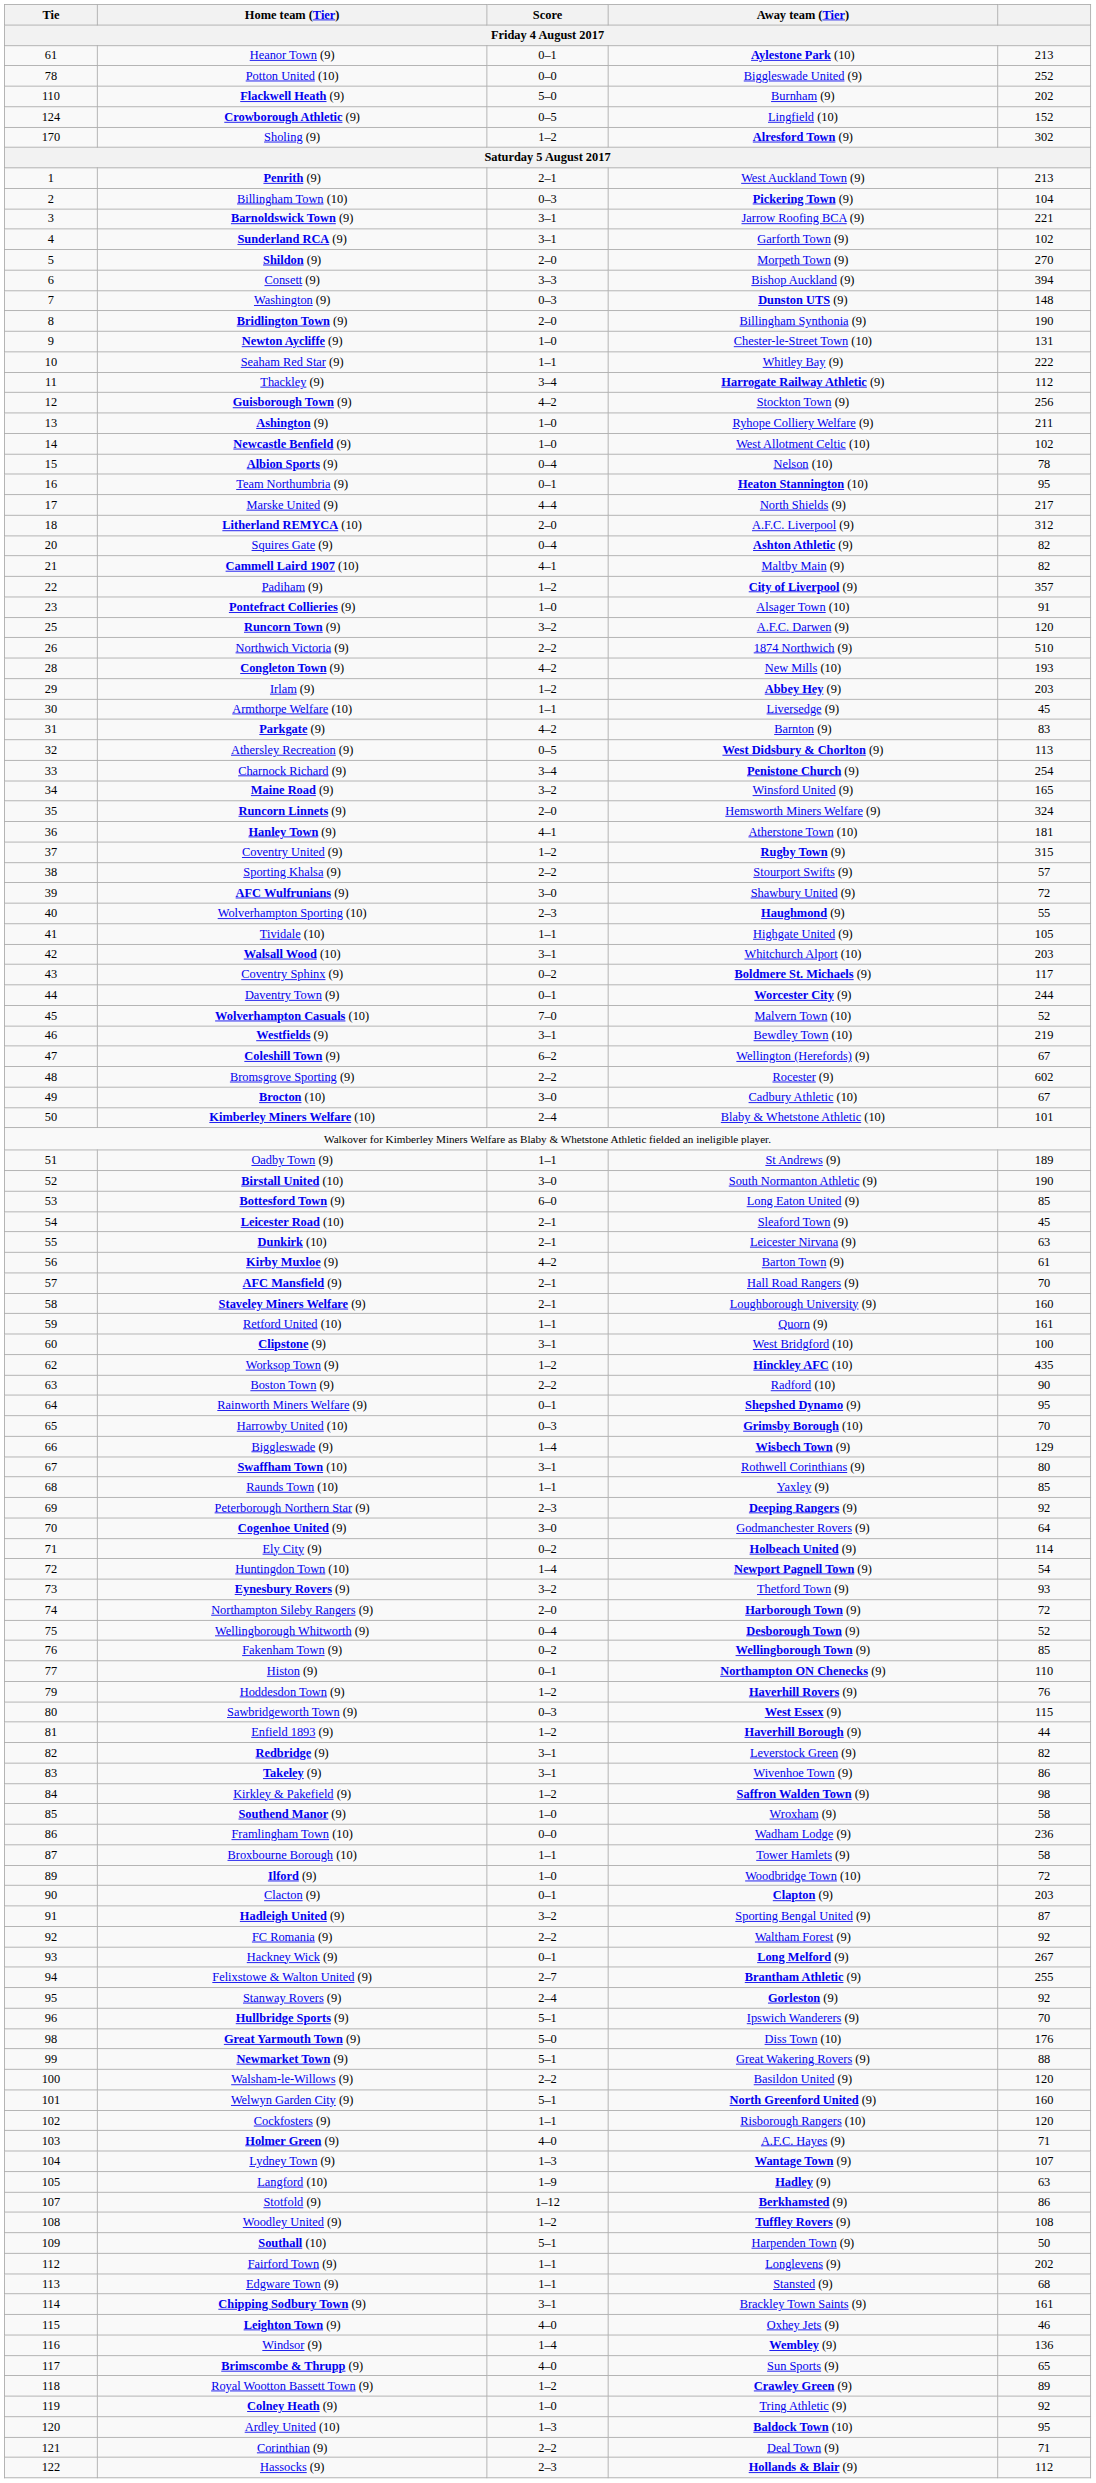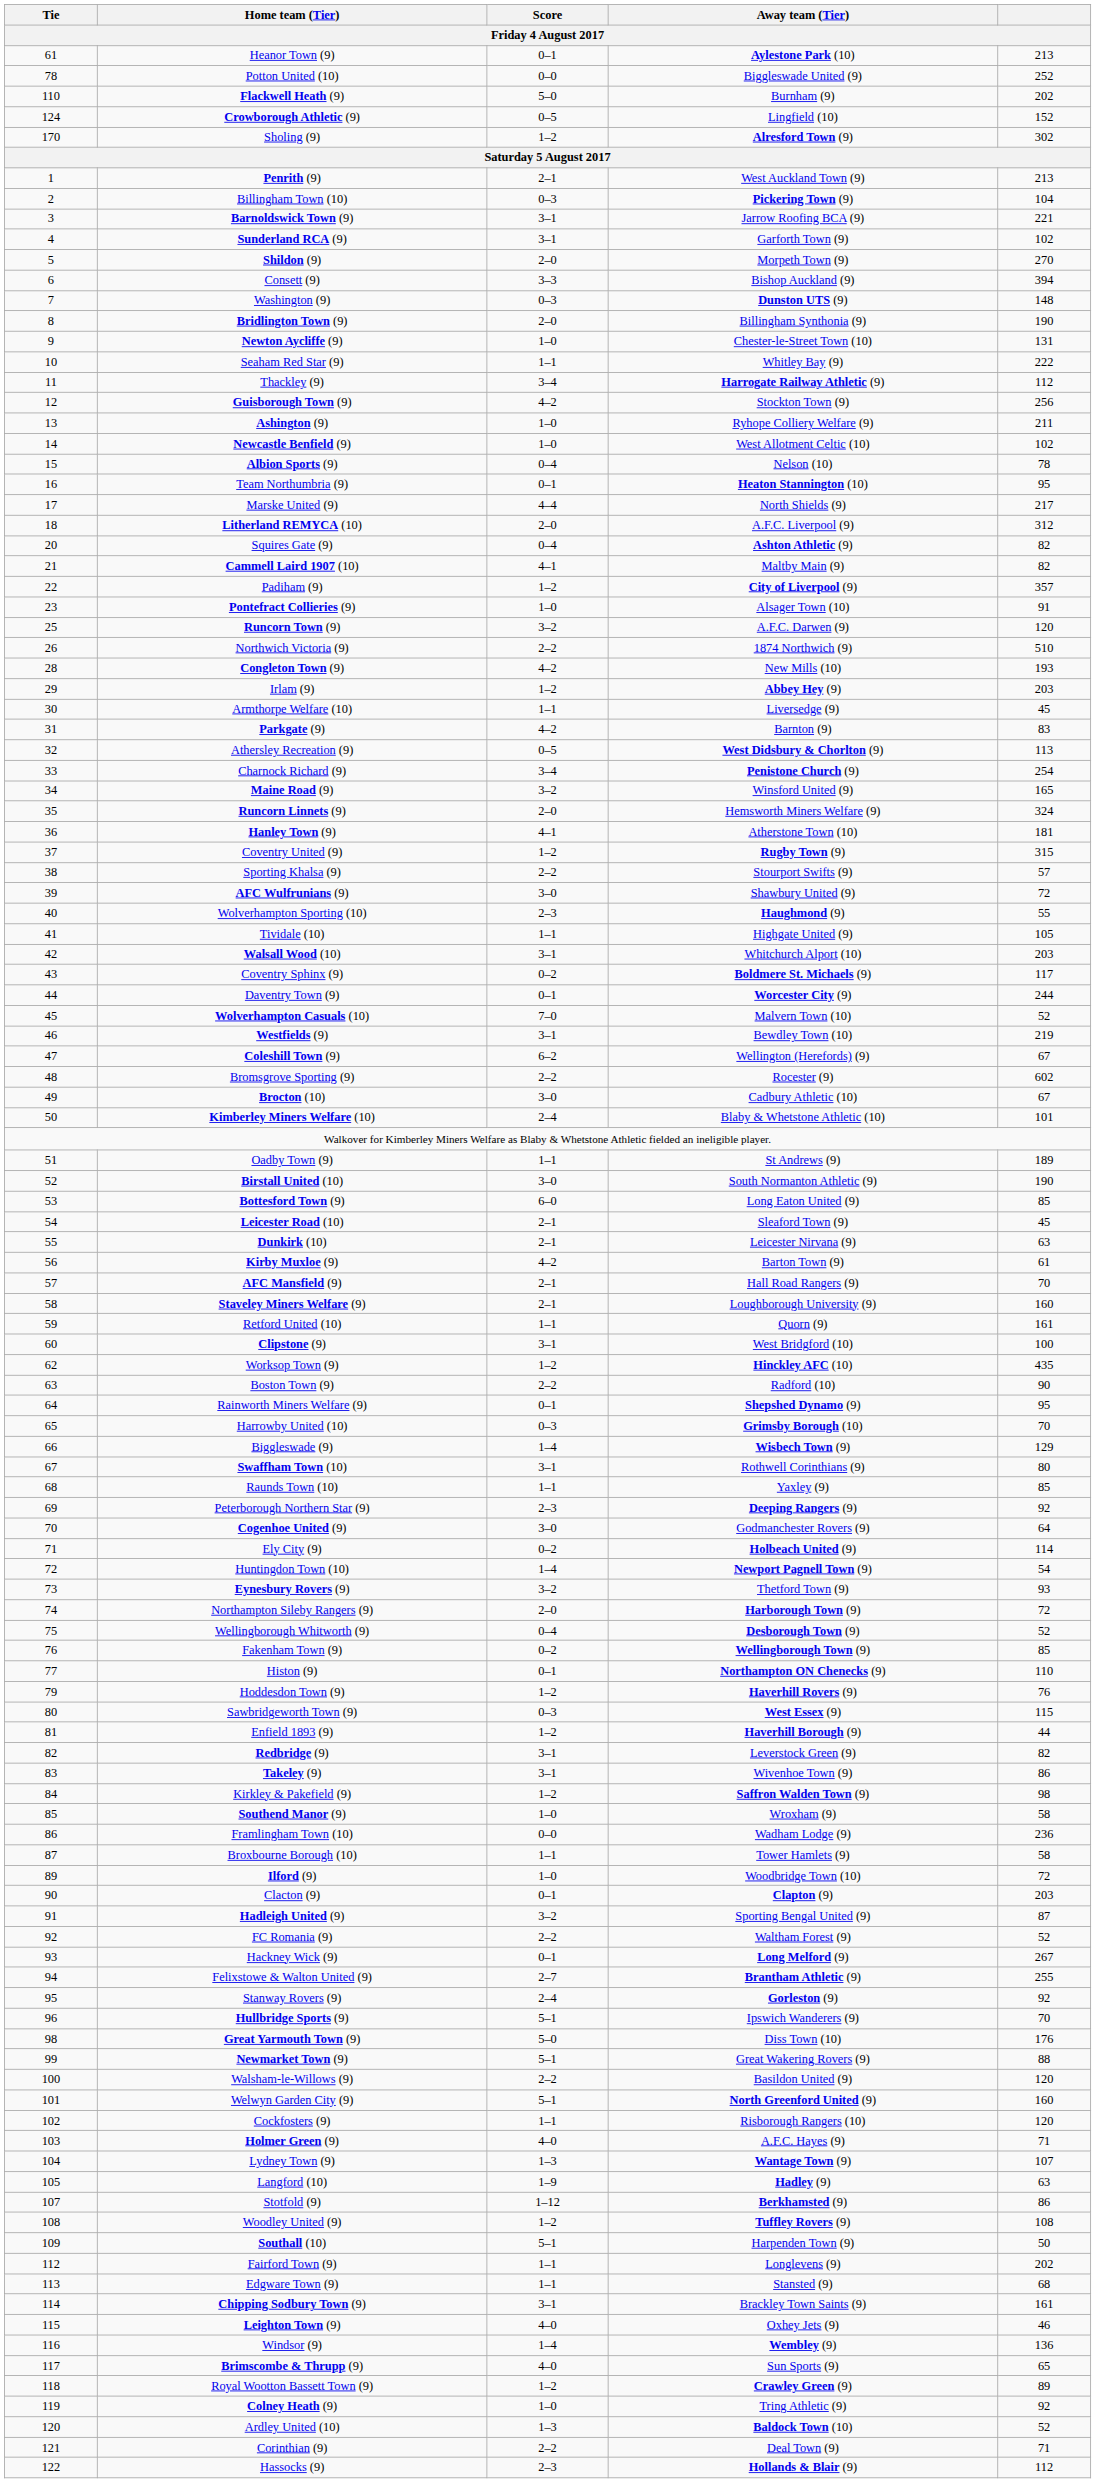FC Romania (9) | column 5: 92 -> 52
Ardley United (10) | column 5: 95 -> 52
